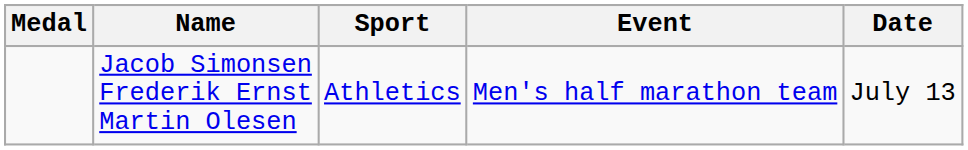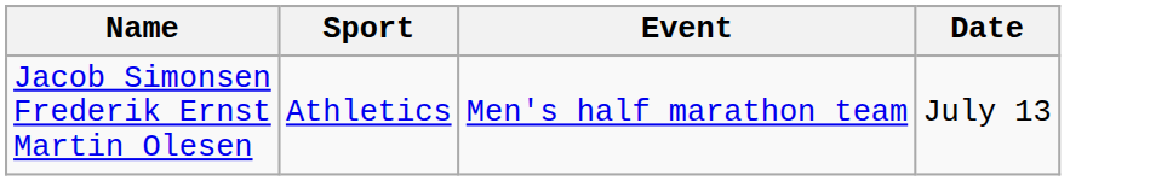- column: Medal
